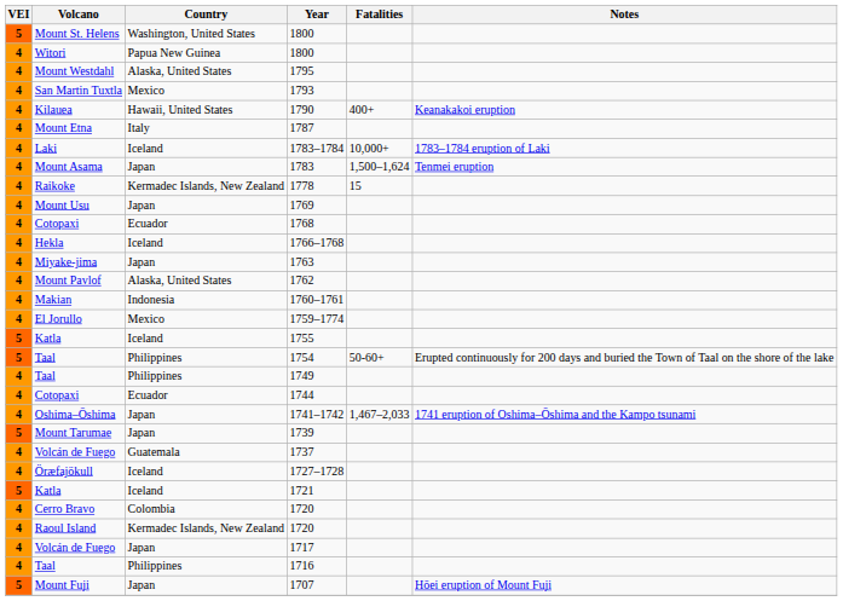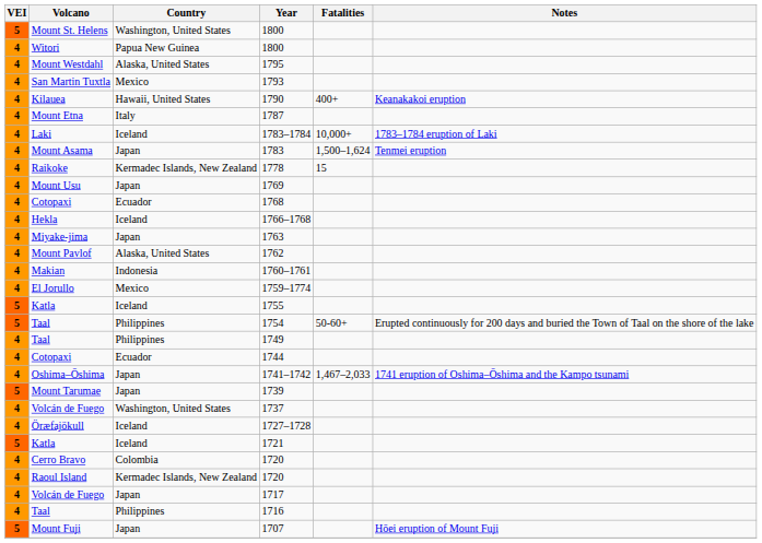1737 | Country: Guatemala -> Washington, United States
